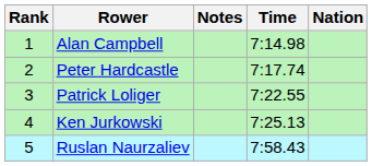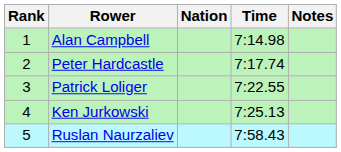columns swapped: Nation <-> Notes
